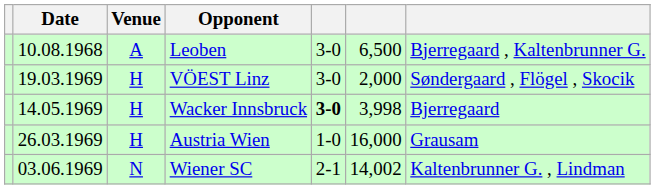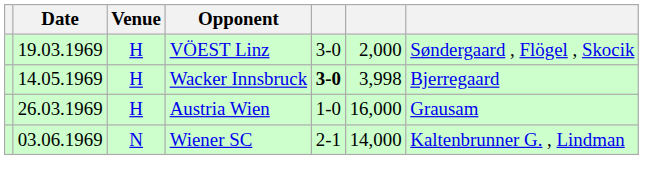- row: 10.08.1968 | A | Leoben | 3-0 | 6,500 | Bjerregaard , Kaltenbrunner G.
Wiener SC | column 6: 14,002 -> 14,000
